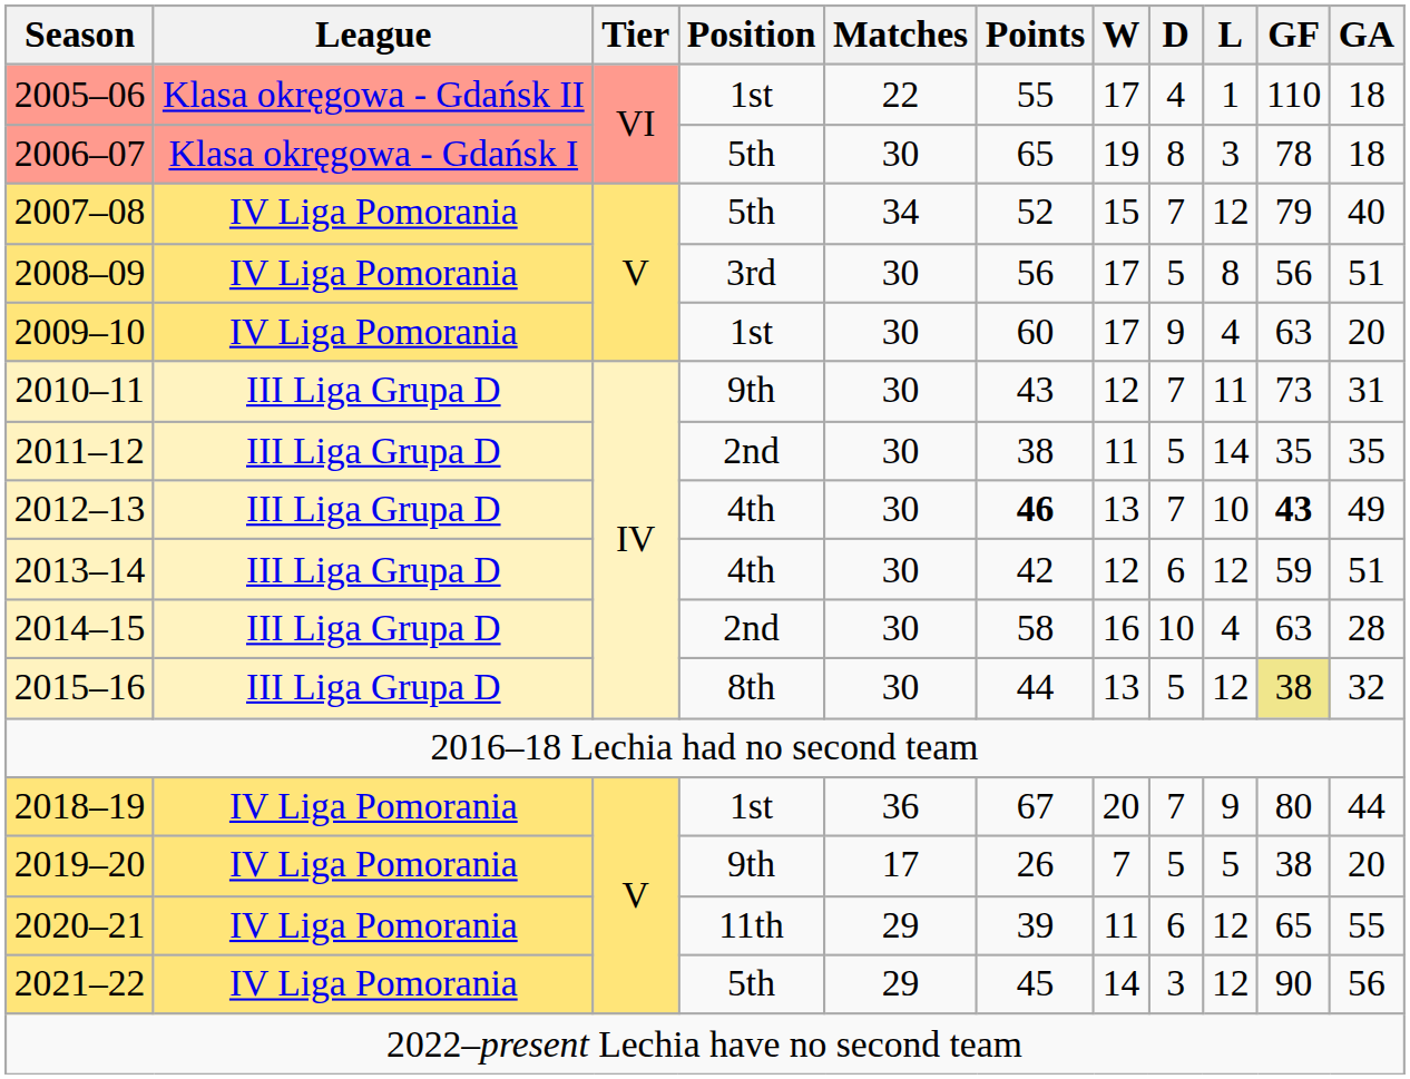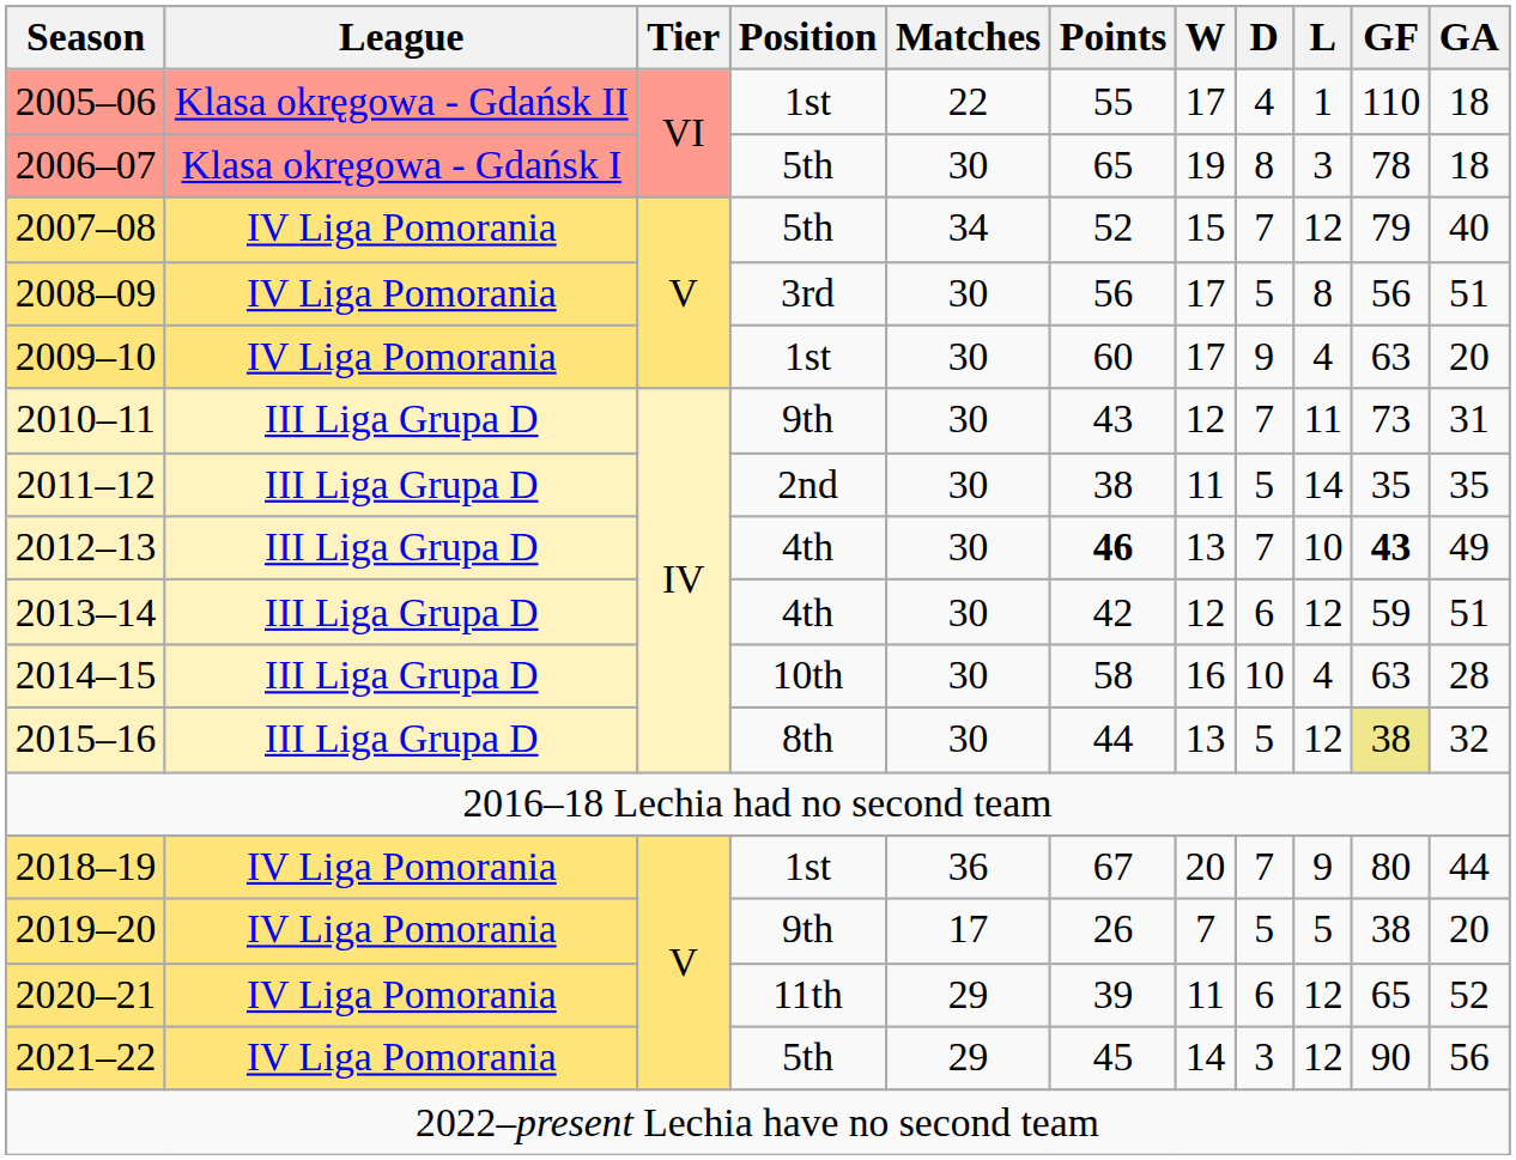2014–15 | Position: 2nd -> 10th
2020–21 | GA: 55 -> 52
